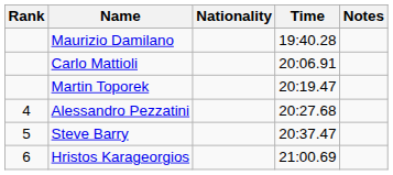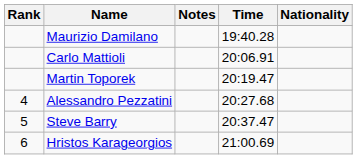columns swapped: Nationality <-> Notes
